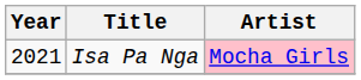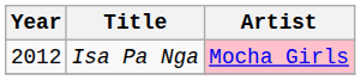Isa Pa Nga | Year: 2021 -> 2012
